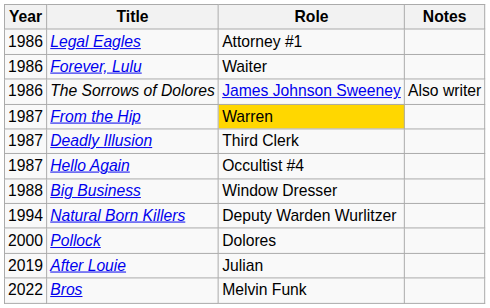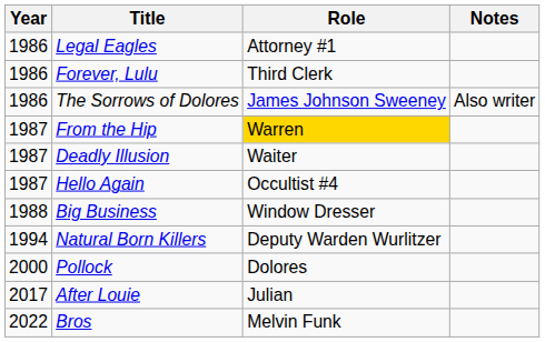Forever, Lulu | Role: Waiter -> Third Clerk
Deadly Illusion | Role: Third Clerk -> Waiter
After Louie | Year: 2019 -> 2017
